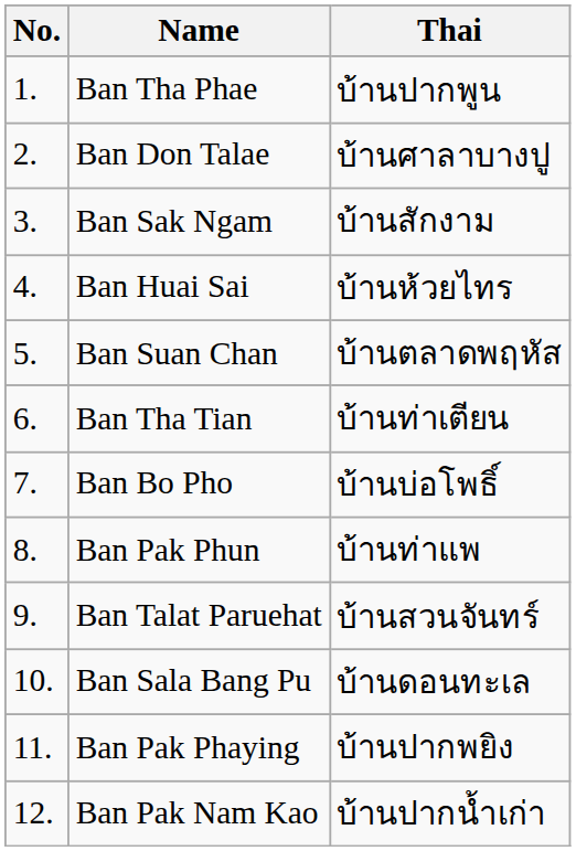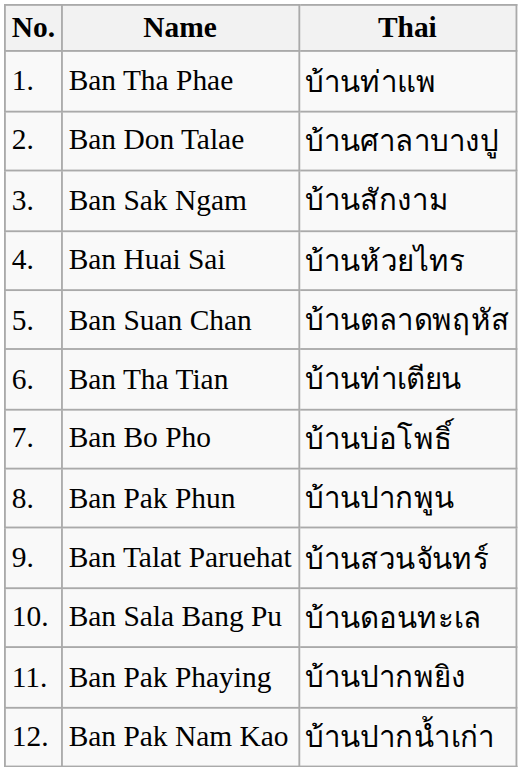Ban Tha Phae | Thai: บ้านปากพูน -> บ้านท่าแพ
Ban Pak Phun | Thai: บ้านท่าแพ -> บ้านปากพูน
